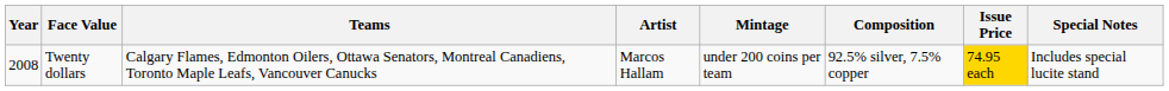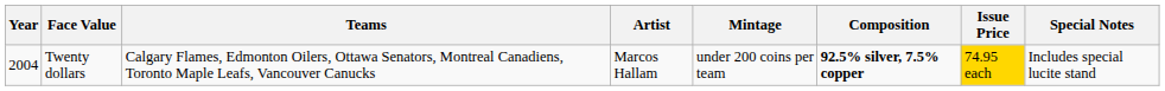Twenty dollars | Year: 2008 -> 2004
Twenty dollars | Composition: normal -> bold
